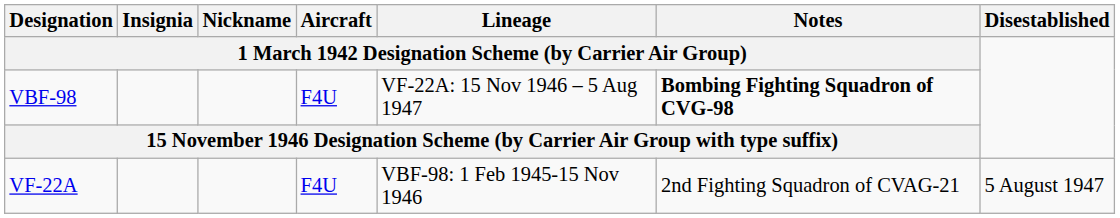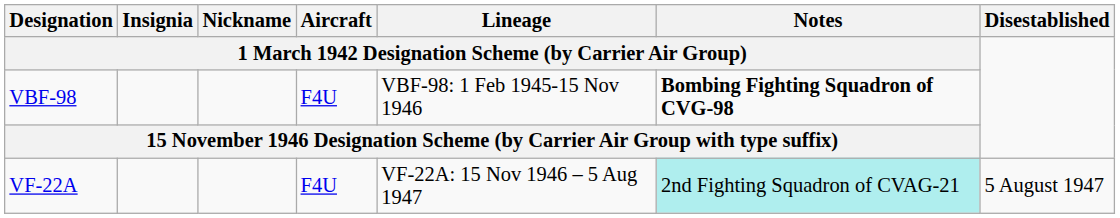VBF-98 | column 5: VF-22A: 15 Nov 1946 – 5 Aug 1947 -> VBF-98: 1 Feb 1945-15 Nov 1946
VF-22A | column 5: VBF-98: 1 Feb 1945-15 Nov 1946 -> VF-22A: 15 Nov 1946 – 5 Aug 1947
VF-22A | column 6: no background -> paleturquoise background
